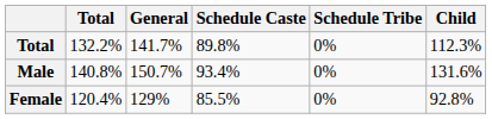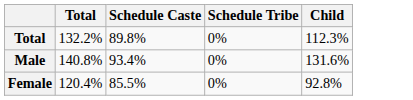- column: General | 141.7% | 150.7% | 129%
